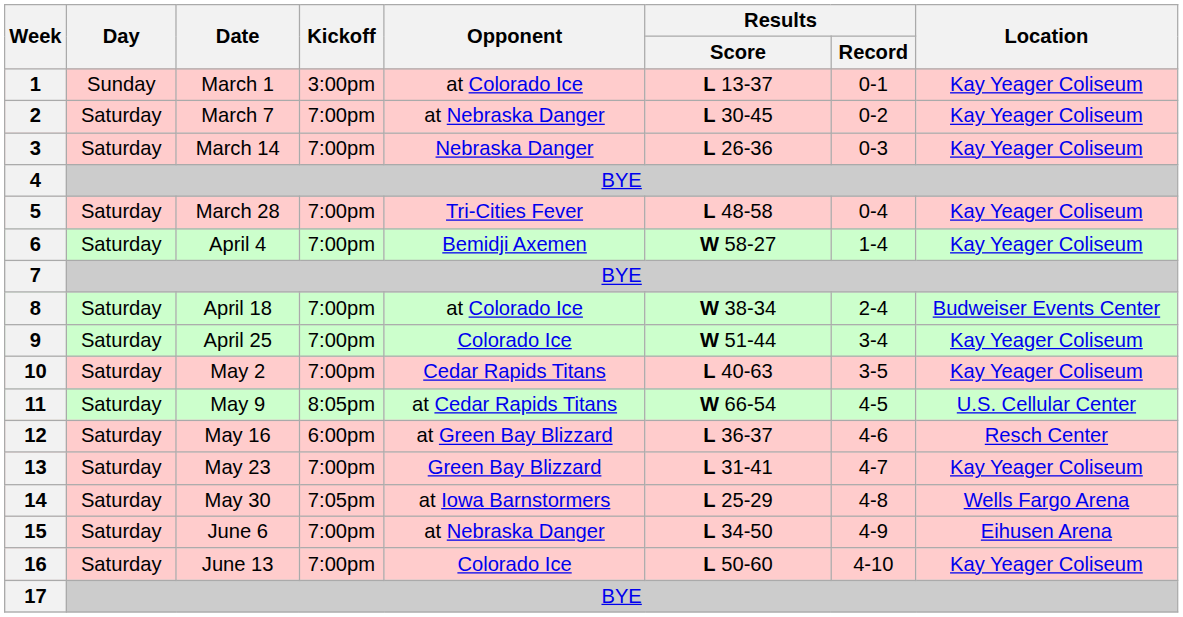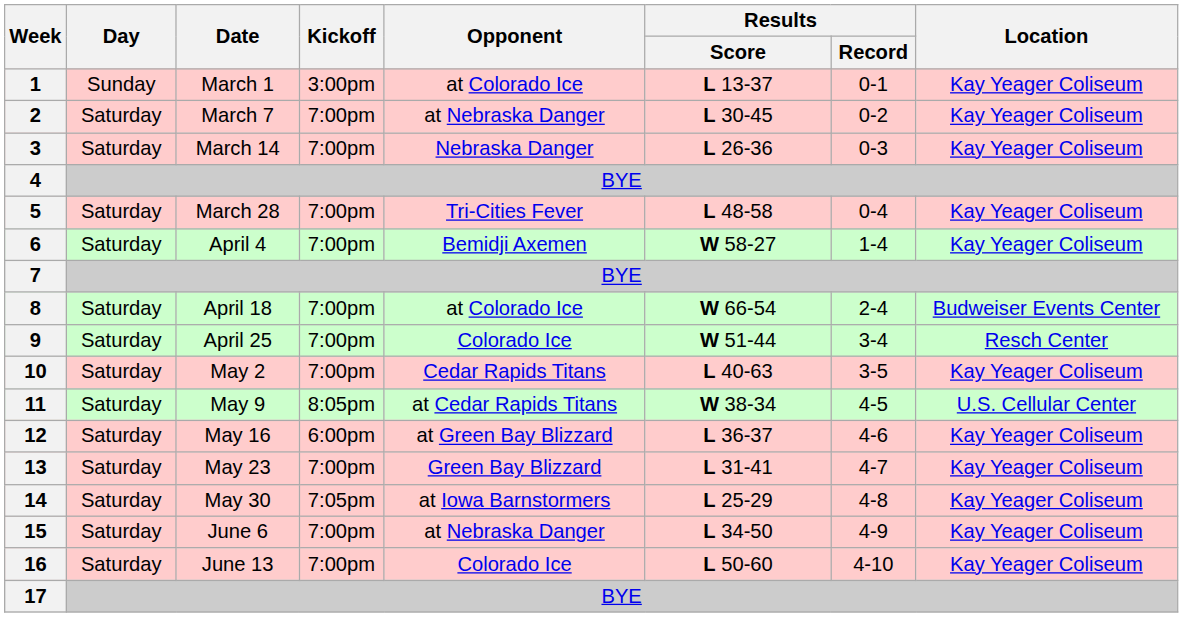8 | Results / Score: W 38-34 -> W 66-54
9 | Location: Kay Yeager Coliseum -> Resch Center
11 | Results / Score: W 66-54 -> W 38-34
12 | Location: Resch Center -> Kay Yeager Coliseum
14 | Location: Wells Fargo Arena -> Kay Yeager Coliseum
15 | Location: Eihusen Arena -> Kay Yeager Coliseum
